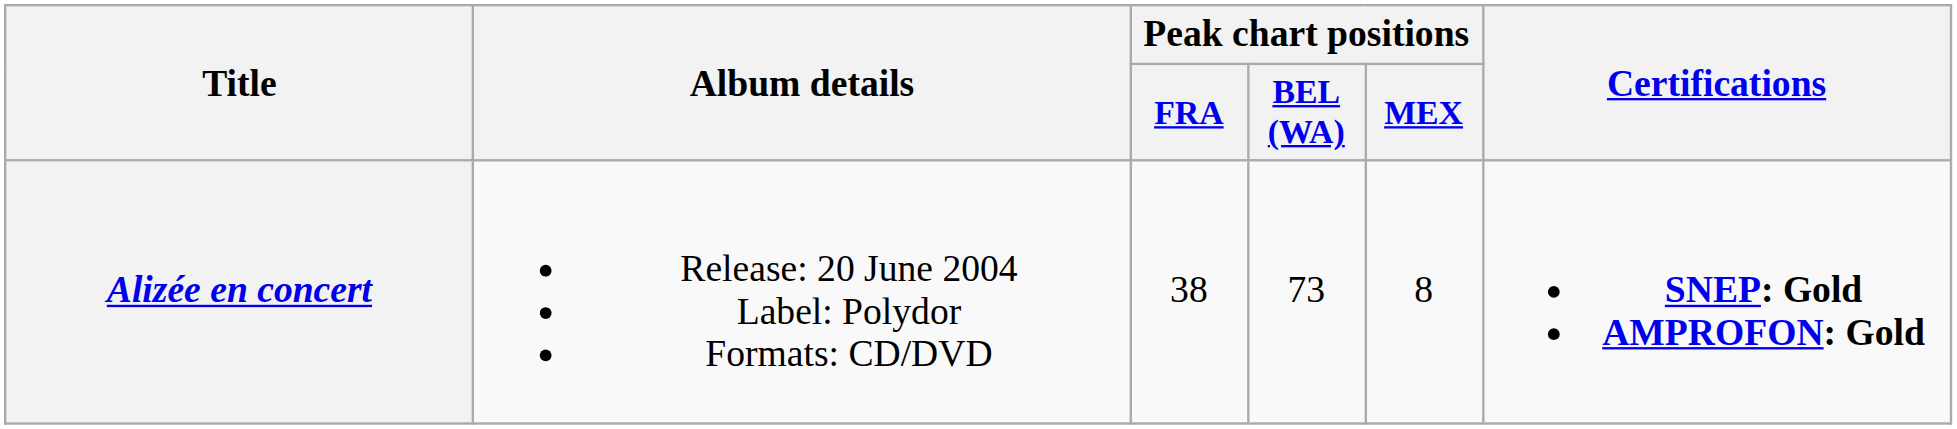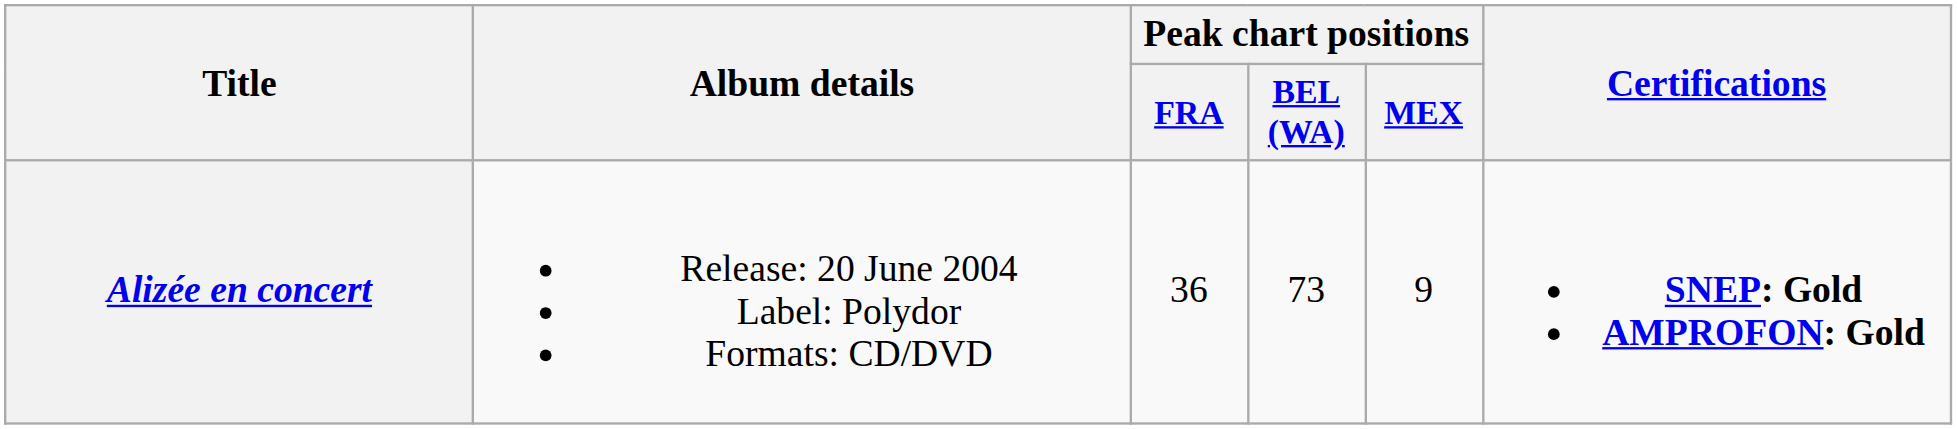Alizée en concert | Peak chart positions / FRA: 38 -> 36
Alizée en concert | Peak chart positions / MEX: 8 -> 9
